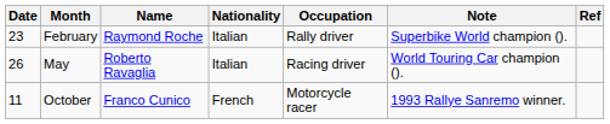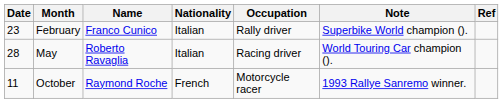February | Name: Raymond Roche -> Franco Cunico
May | Date: 26 -> 28
October | Name: Franco Cunico -> Raymond Roche
